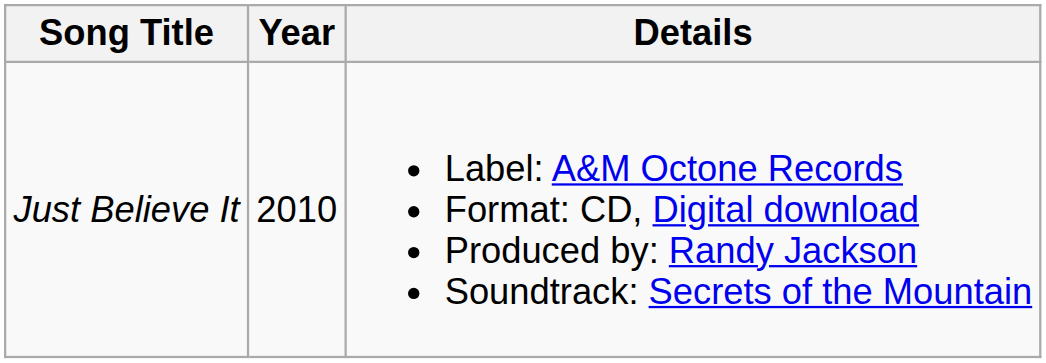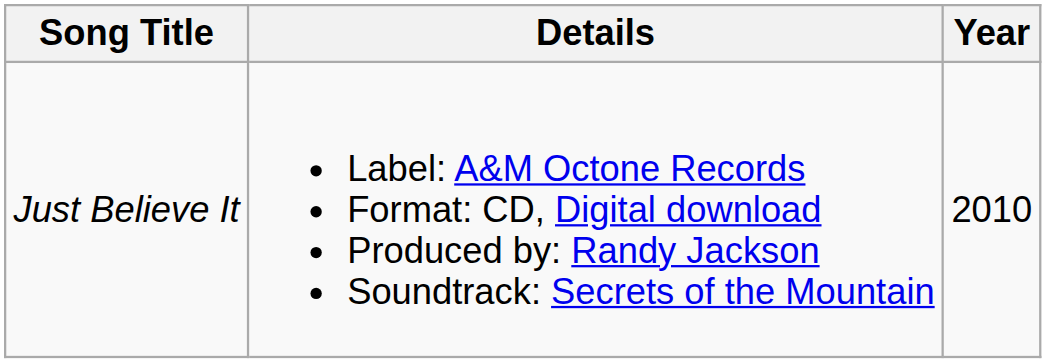columns swapped: Year <-> Details
